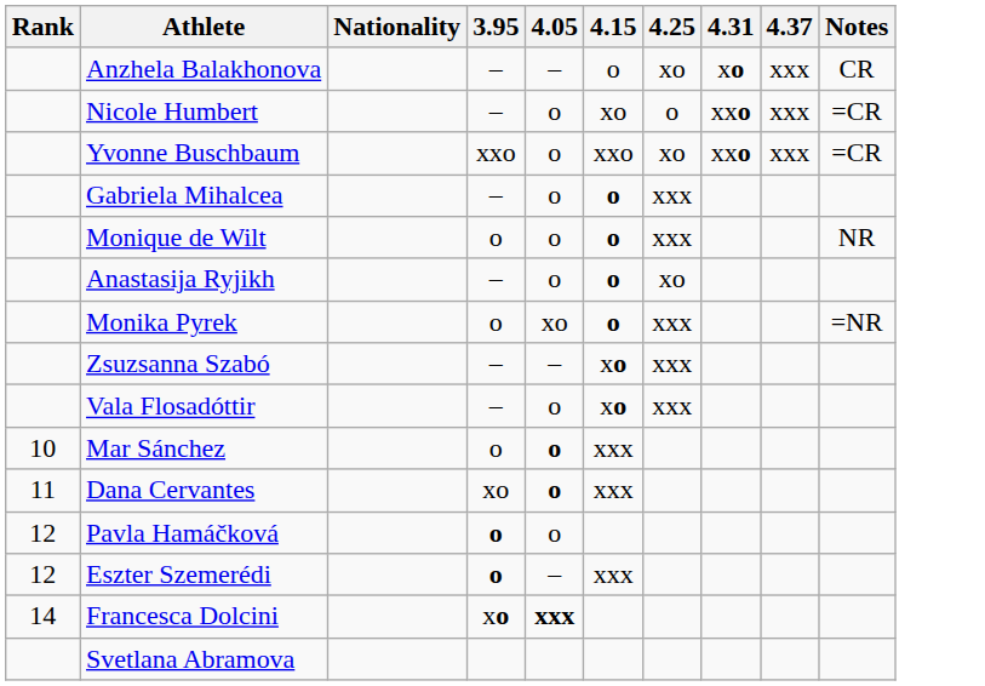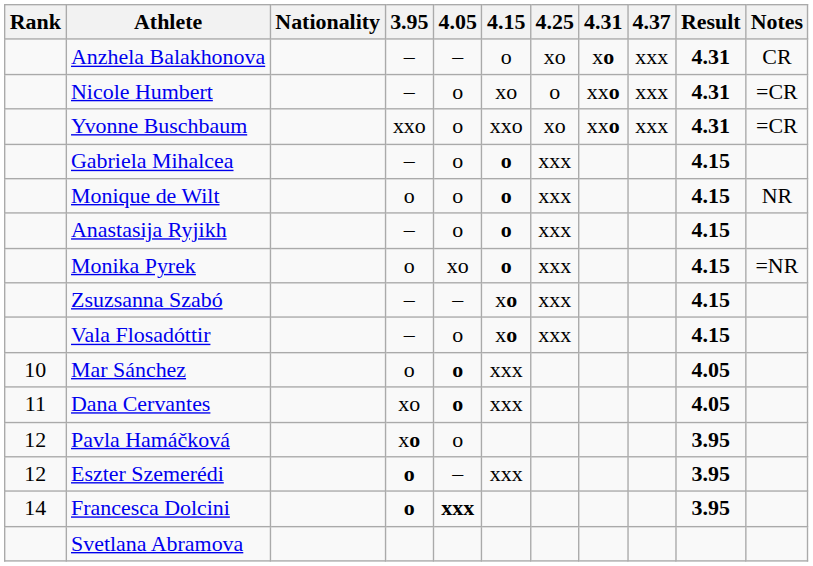+ column: Result | 4.31 | 4.31 | 4.31 | 4.15 | 4.15 | 4.15 | 4.15 | 4.15 | 4.15 | 4.05 | 4.05 | 3.95 | 3.95 | 3.95
Anastasija Ryjikh | 4.25: xo -> xxx
Pavla Hamáčková | 3.95: o -> xo
Francesca Dolcini | 3.95: xo -> o
